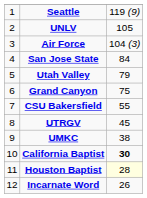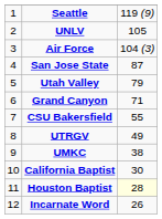San Jose State | column 3: 84 -> 87
Grand Canyon | column 3: 75 -> 71
UTRGV | column 3: 45 -> 49
California Baptist | column 3: bold -> normal
